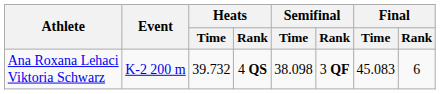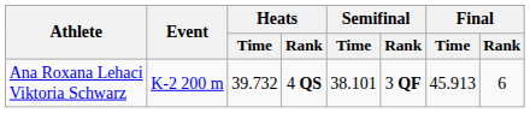Ana Roxana Lehaci Viktoria Schwarz | Semifinal / Time: 38.098 -> 38.101
Ana Roxana Lehaci Viktoria Schwarz | Final / Time: 45.083 -> 45.913
